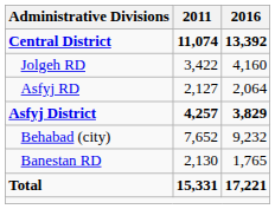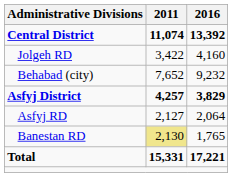rows swapped: Behabad (city) <-> Asfyj RD
Banestan RD | 2011: no background -> khaki background
